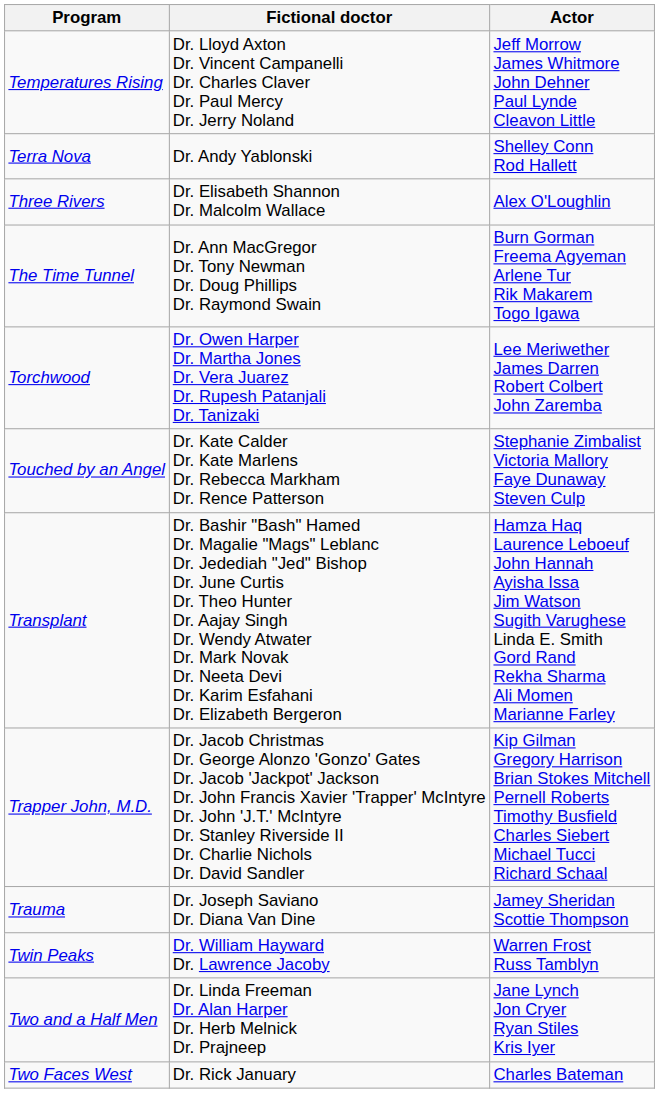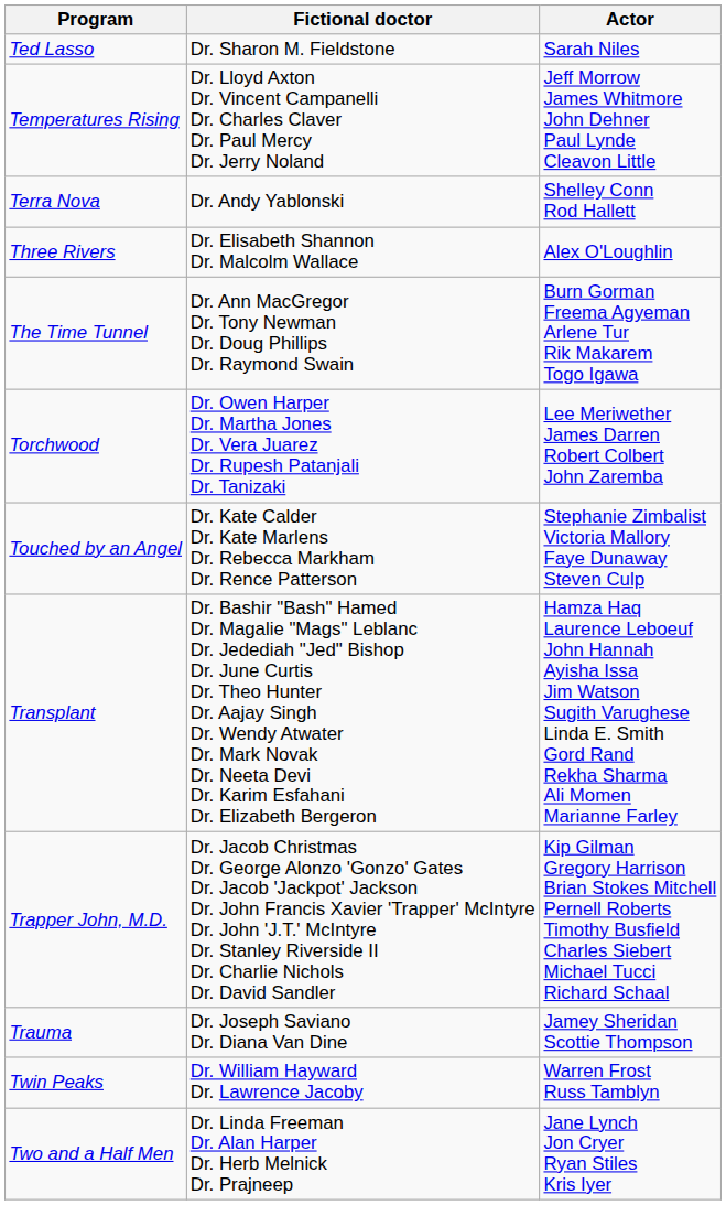+ row: Ted Lasso | Dr. Sharon M. Fieldstone | Sarah Niles
- row: Two Faces West | Dr. Rick January | Charles Bateman
